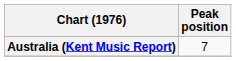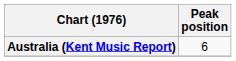Australia (Kent Music Report) | Peak position: 7 -> 6
